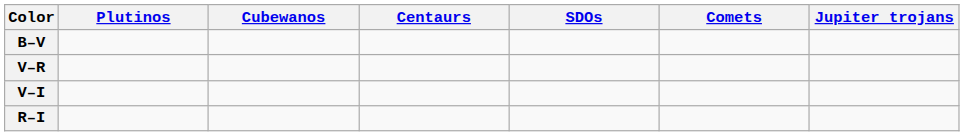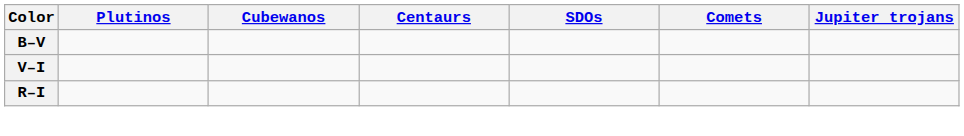- row: V–R
